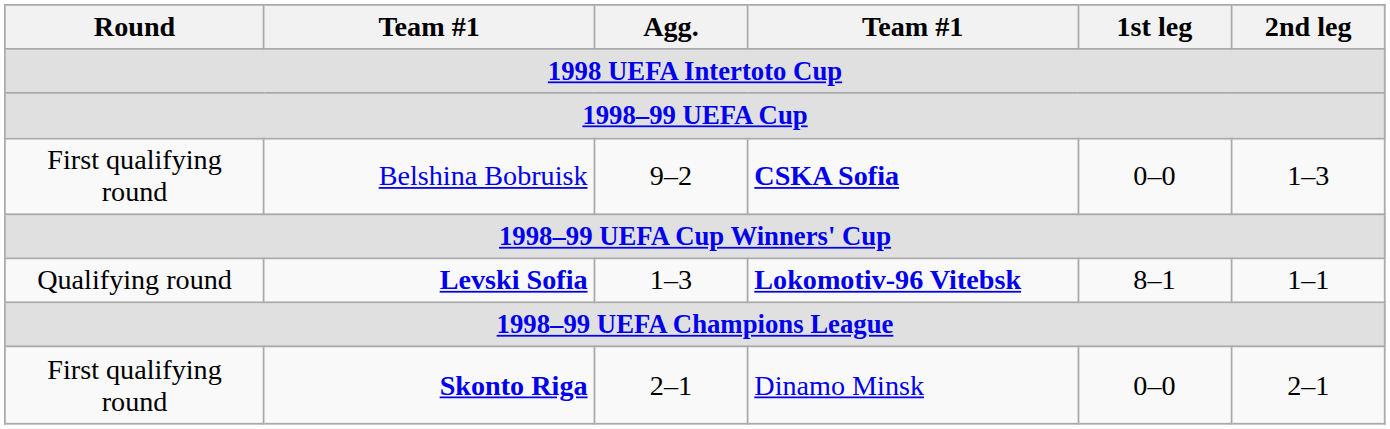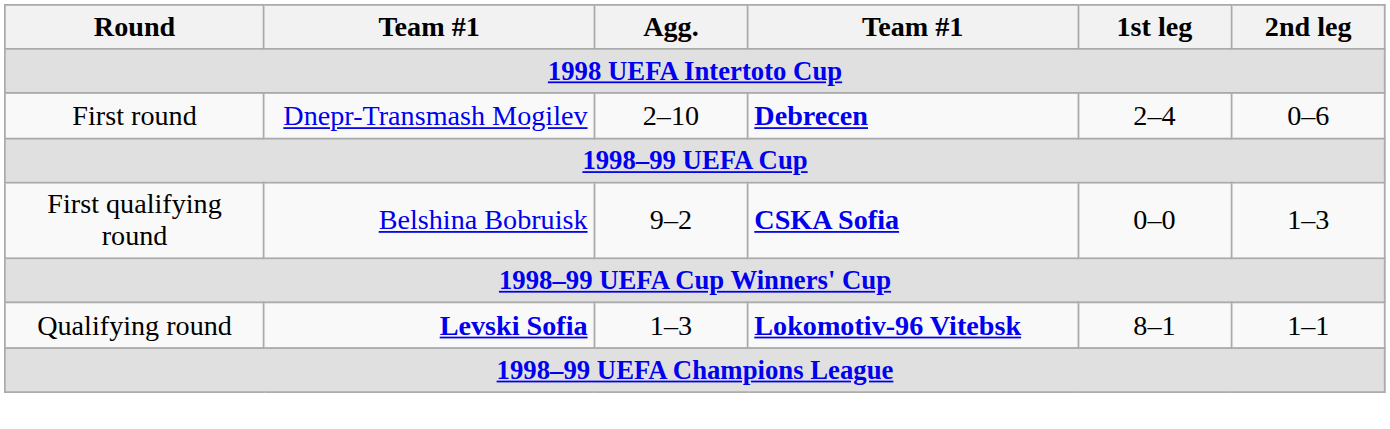+ row: First round | Dnepr-Transmash Mogilev | 2–10 | Debrecen | 2–4 | 0–6
- row: First qualifying round | Skonto Riga | 2–1 | Dinamo Minsk | 0–0 | 2–1
